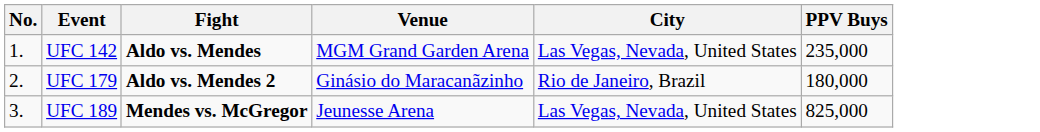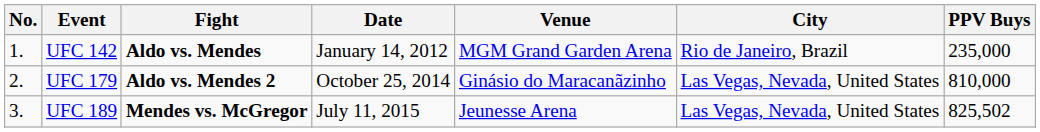+ column: Date | January 14, 2012 | October 25, 2014 | July 11, 2015
UFC 142 | City: Las Vegas, Nevada, United States -> Rio de Janeiro, Brazil
UFC 179 | City: Rio de Janeiro, Brazil -> Las Vegas, Nevada, United States
UFC 179 | PPV Buys: 180,000 -> 810,000
UFC 189 | PPV Buys: 825,000 -> 825,502
